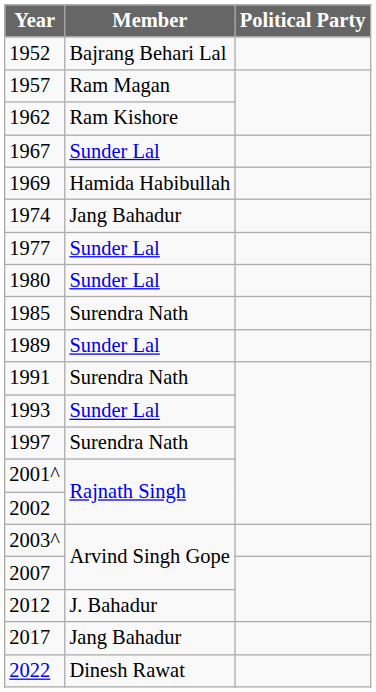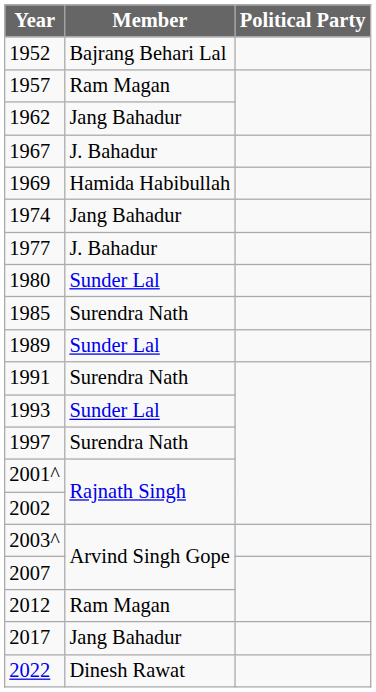1962 | Member: Ram Kishore -> Jang Bahadur
1967 | Member: Sunder Lal -> J. Bahadur
1977 | Member: Sunder Lal -> J. Bahadur
2012 | Member: J. Bahadur -> Ram Magan
